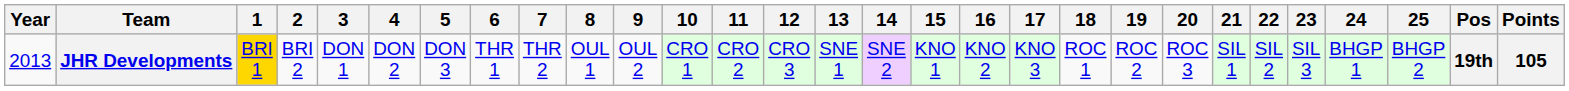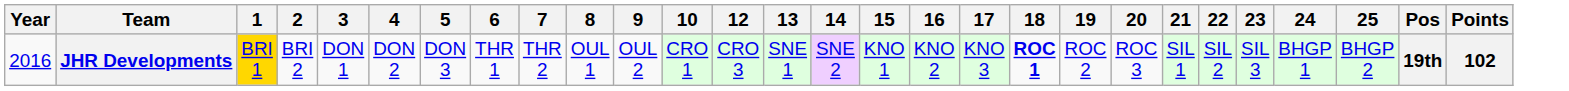- column: 11 | CRO 2
JHR Developments | Year: 2013 -> 2016
JHR Developments | 18: normal -> bold
JHR Developments | Points: 105 -> 102
